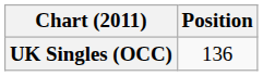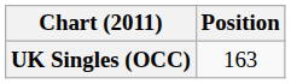UK Singles (OCC) | Position: 136 -> 163
